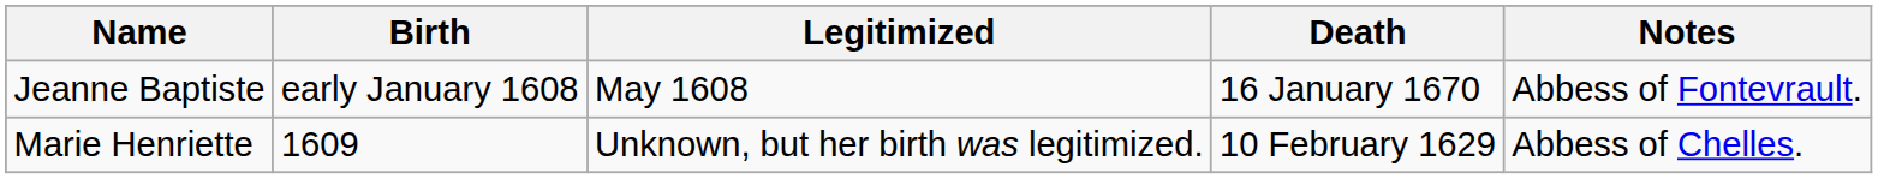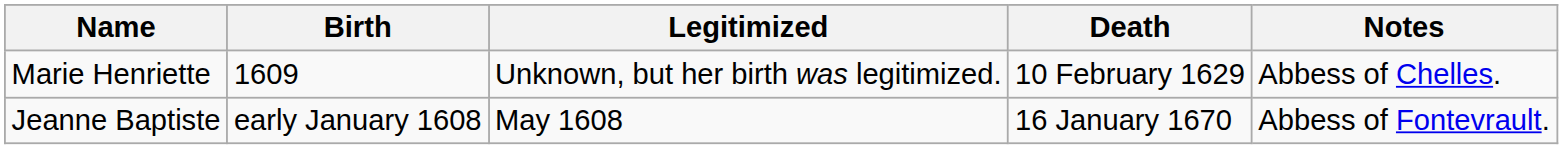rows swapped: Jeanne Baptiste <-> Marie Henriette
